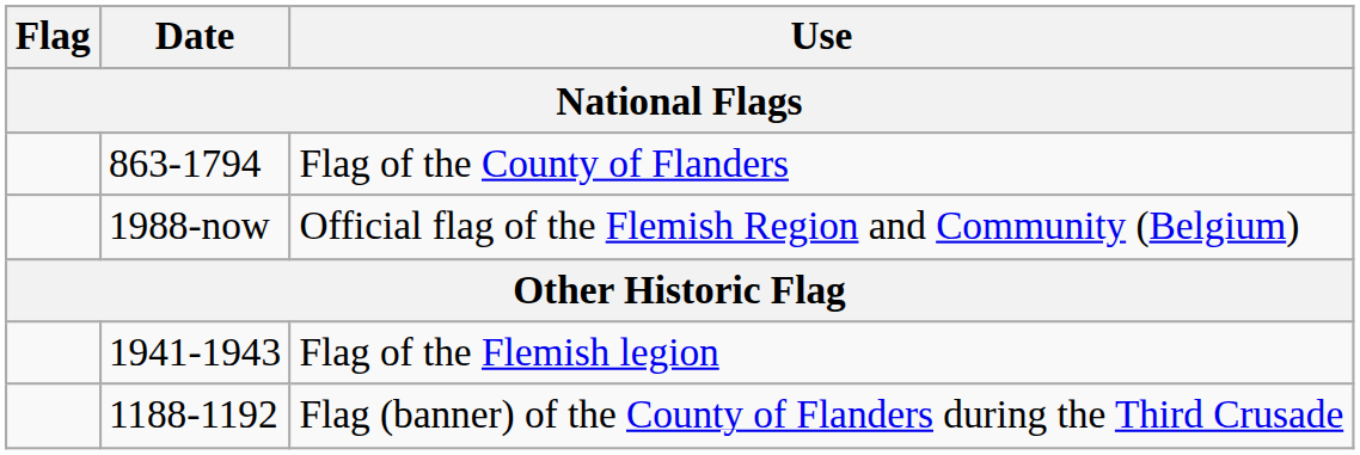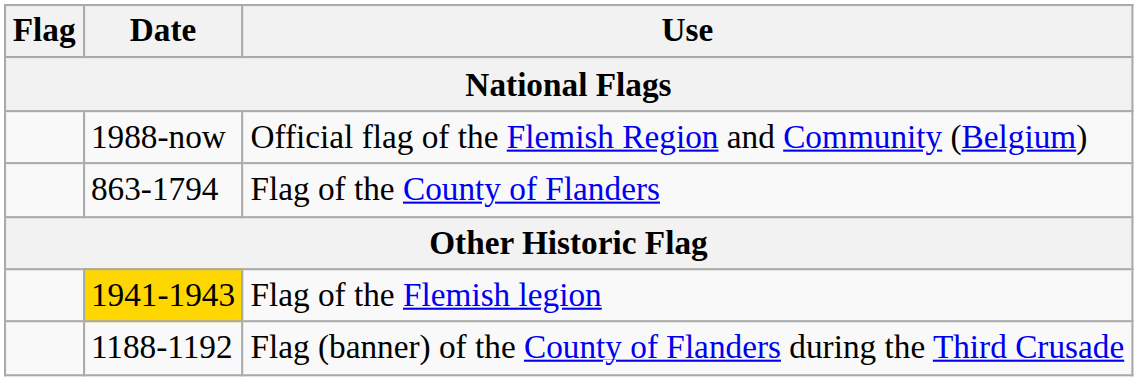rows swapped: Official flag of the Flemish Region and Community (Belgium) <-> Flag of the County of Flanders
Flag of the Flemish legion | Date: no background -> gold background
